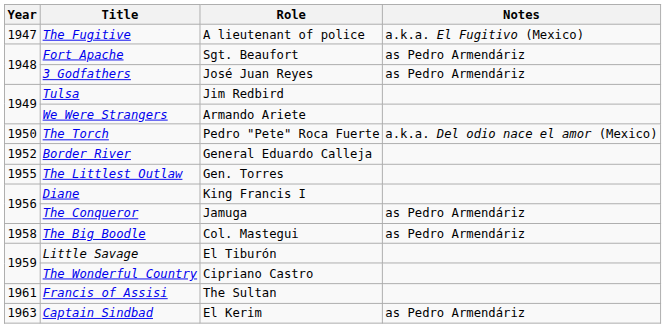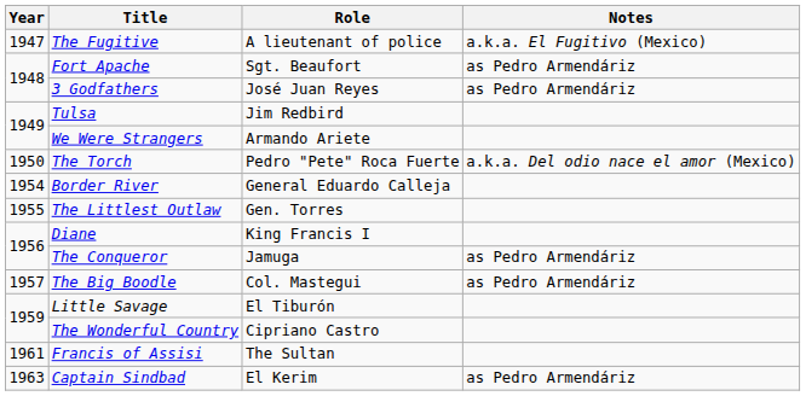Border River | Year: 1952 -> 1954
The Big Boodle | Year: 1958 -> 1957
